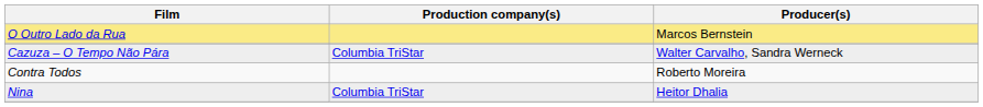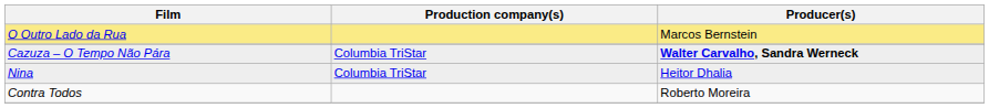Cazuza – O Tempo Não Pára | Producer(s): normal -> bold
rows swapped: Contra Todos <-> Nina
